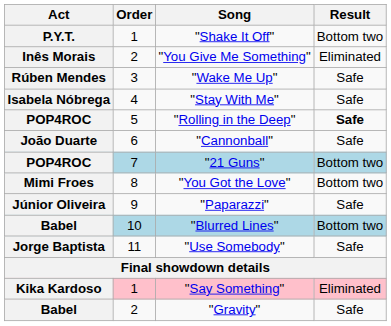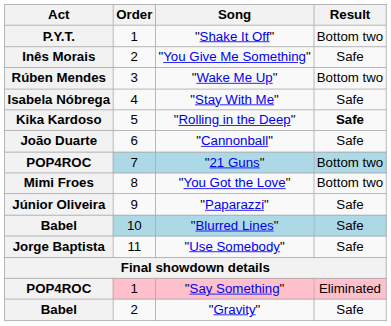"You Give Me Something" | Result: Eliminated -> Safe
"Wake Me Up" | Result: Safe -> Bottom two
"Rolling in the Deep" | Act: POP4ROC -> Kika Kardoso
"Blurred Lines" | Result: Bottom two -> Safe
"Say Something" | Act: Kika Kardoso -> POP4ROC
